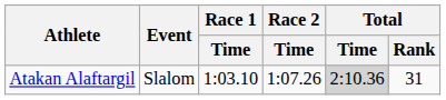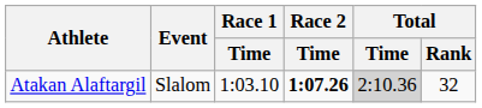Atakan Alaftargil | Race 2 / Time: normal -> bold
Atakan Alaftargil | Total / Rank: 31 -> 32
